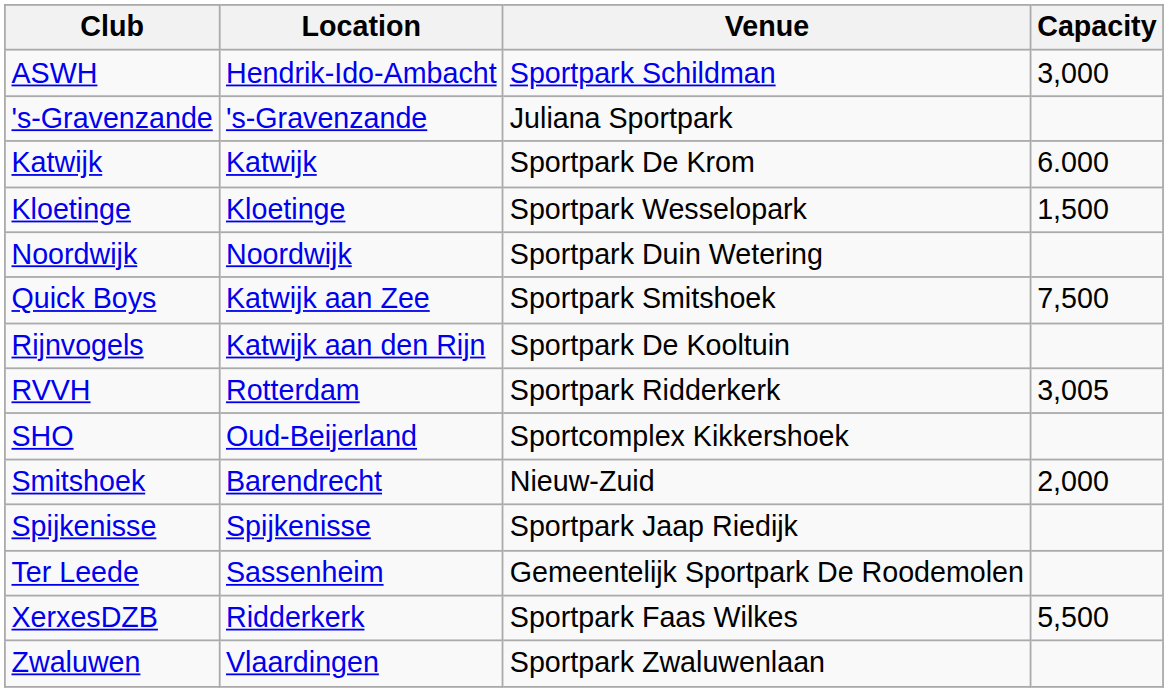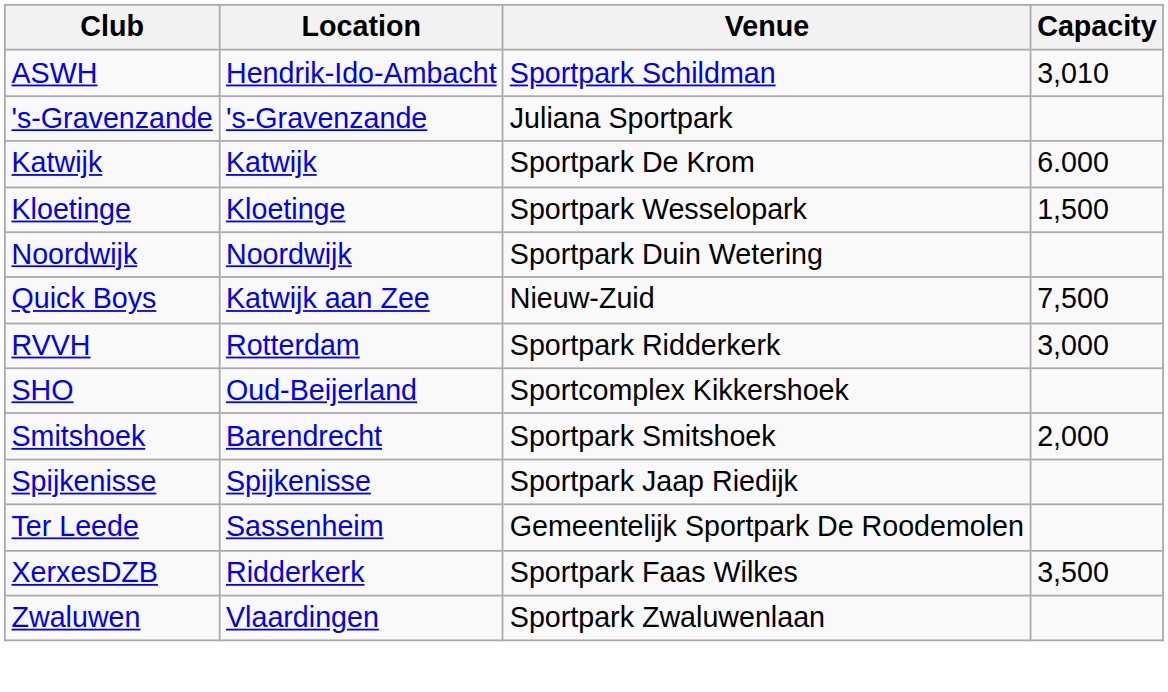ASWH | Capacity: 3,000 -> 3,010
Quick Boys | Venue: Sportpark Smitshoek -> Nieuw-Zuid
- row: Rijnvogels | Katwijk aan den Rijn | Sportpark De Kooltuin
RVVH | Capacity: 3,005 -> 3,000
Smitshoek | Venue: Nieuw-Zuid -> Sportpark Smitshoek
XerxesDZB | Capacity: 5,500 -> 3,500
